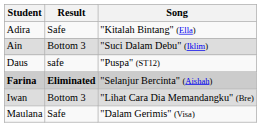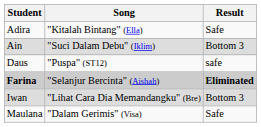columns swapped: Song <-> Result
